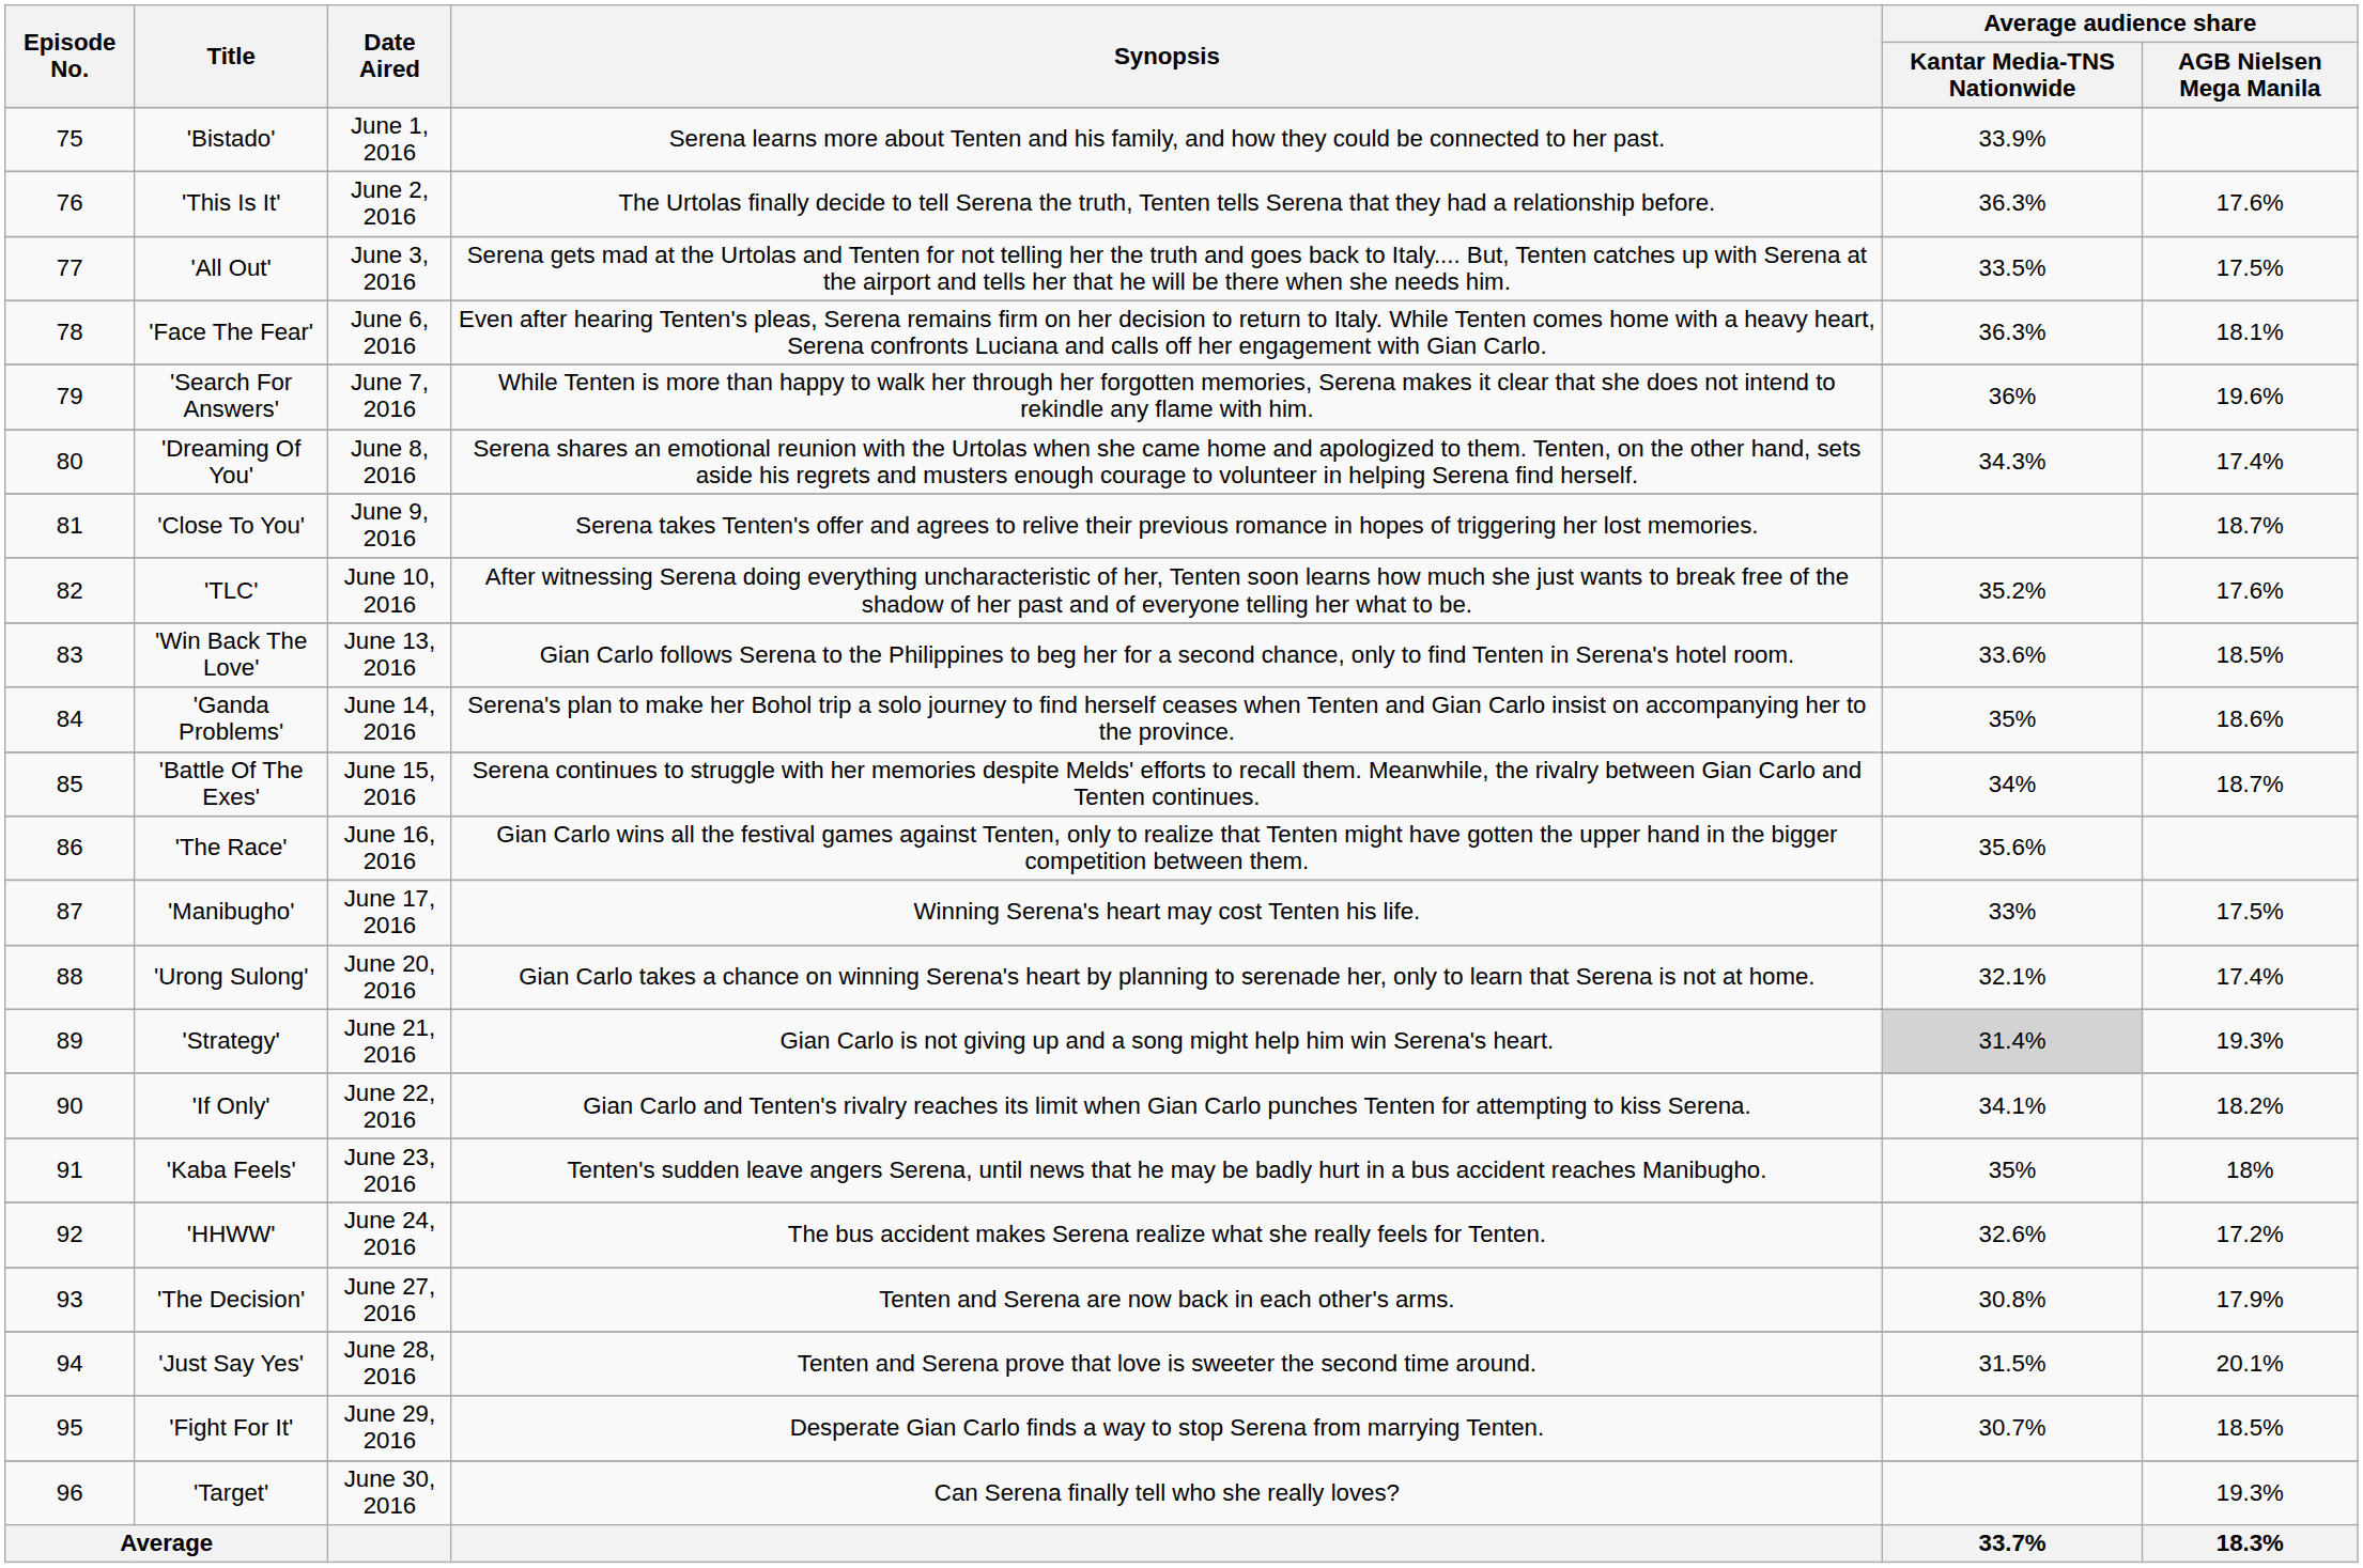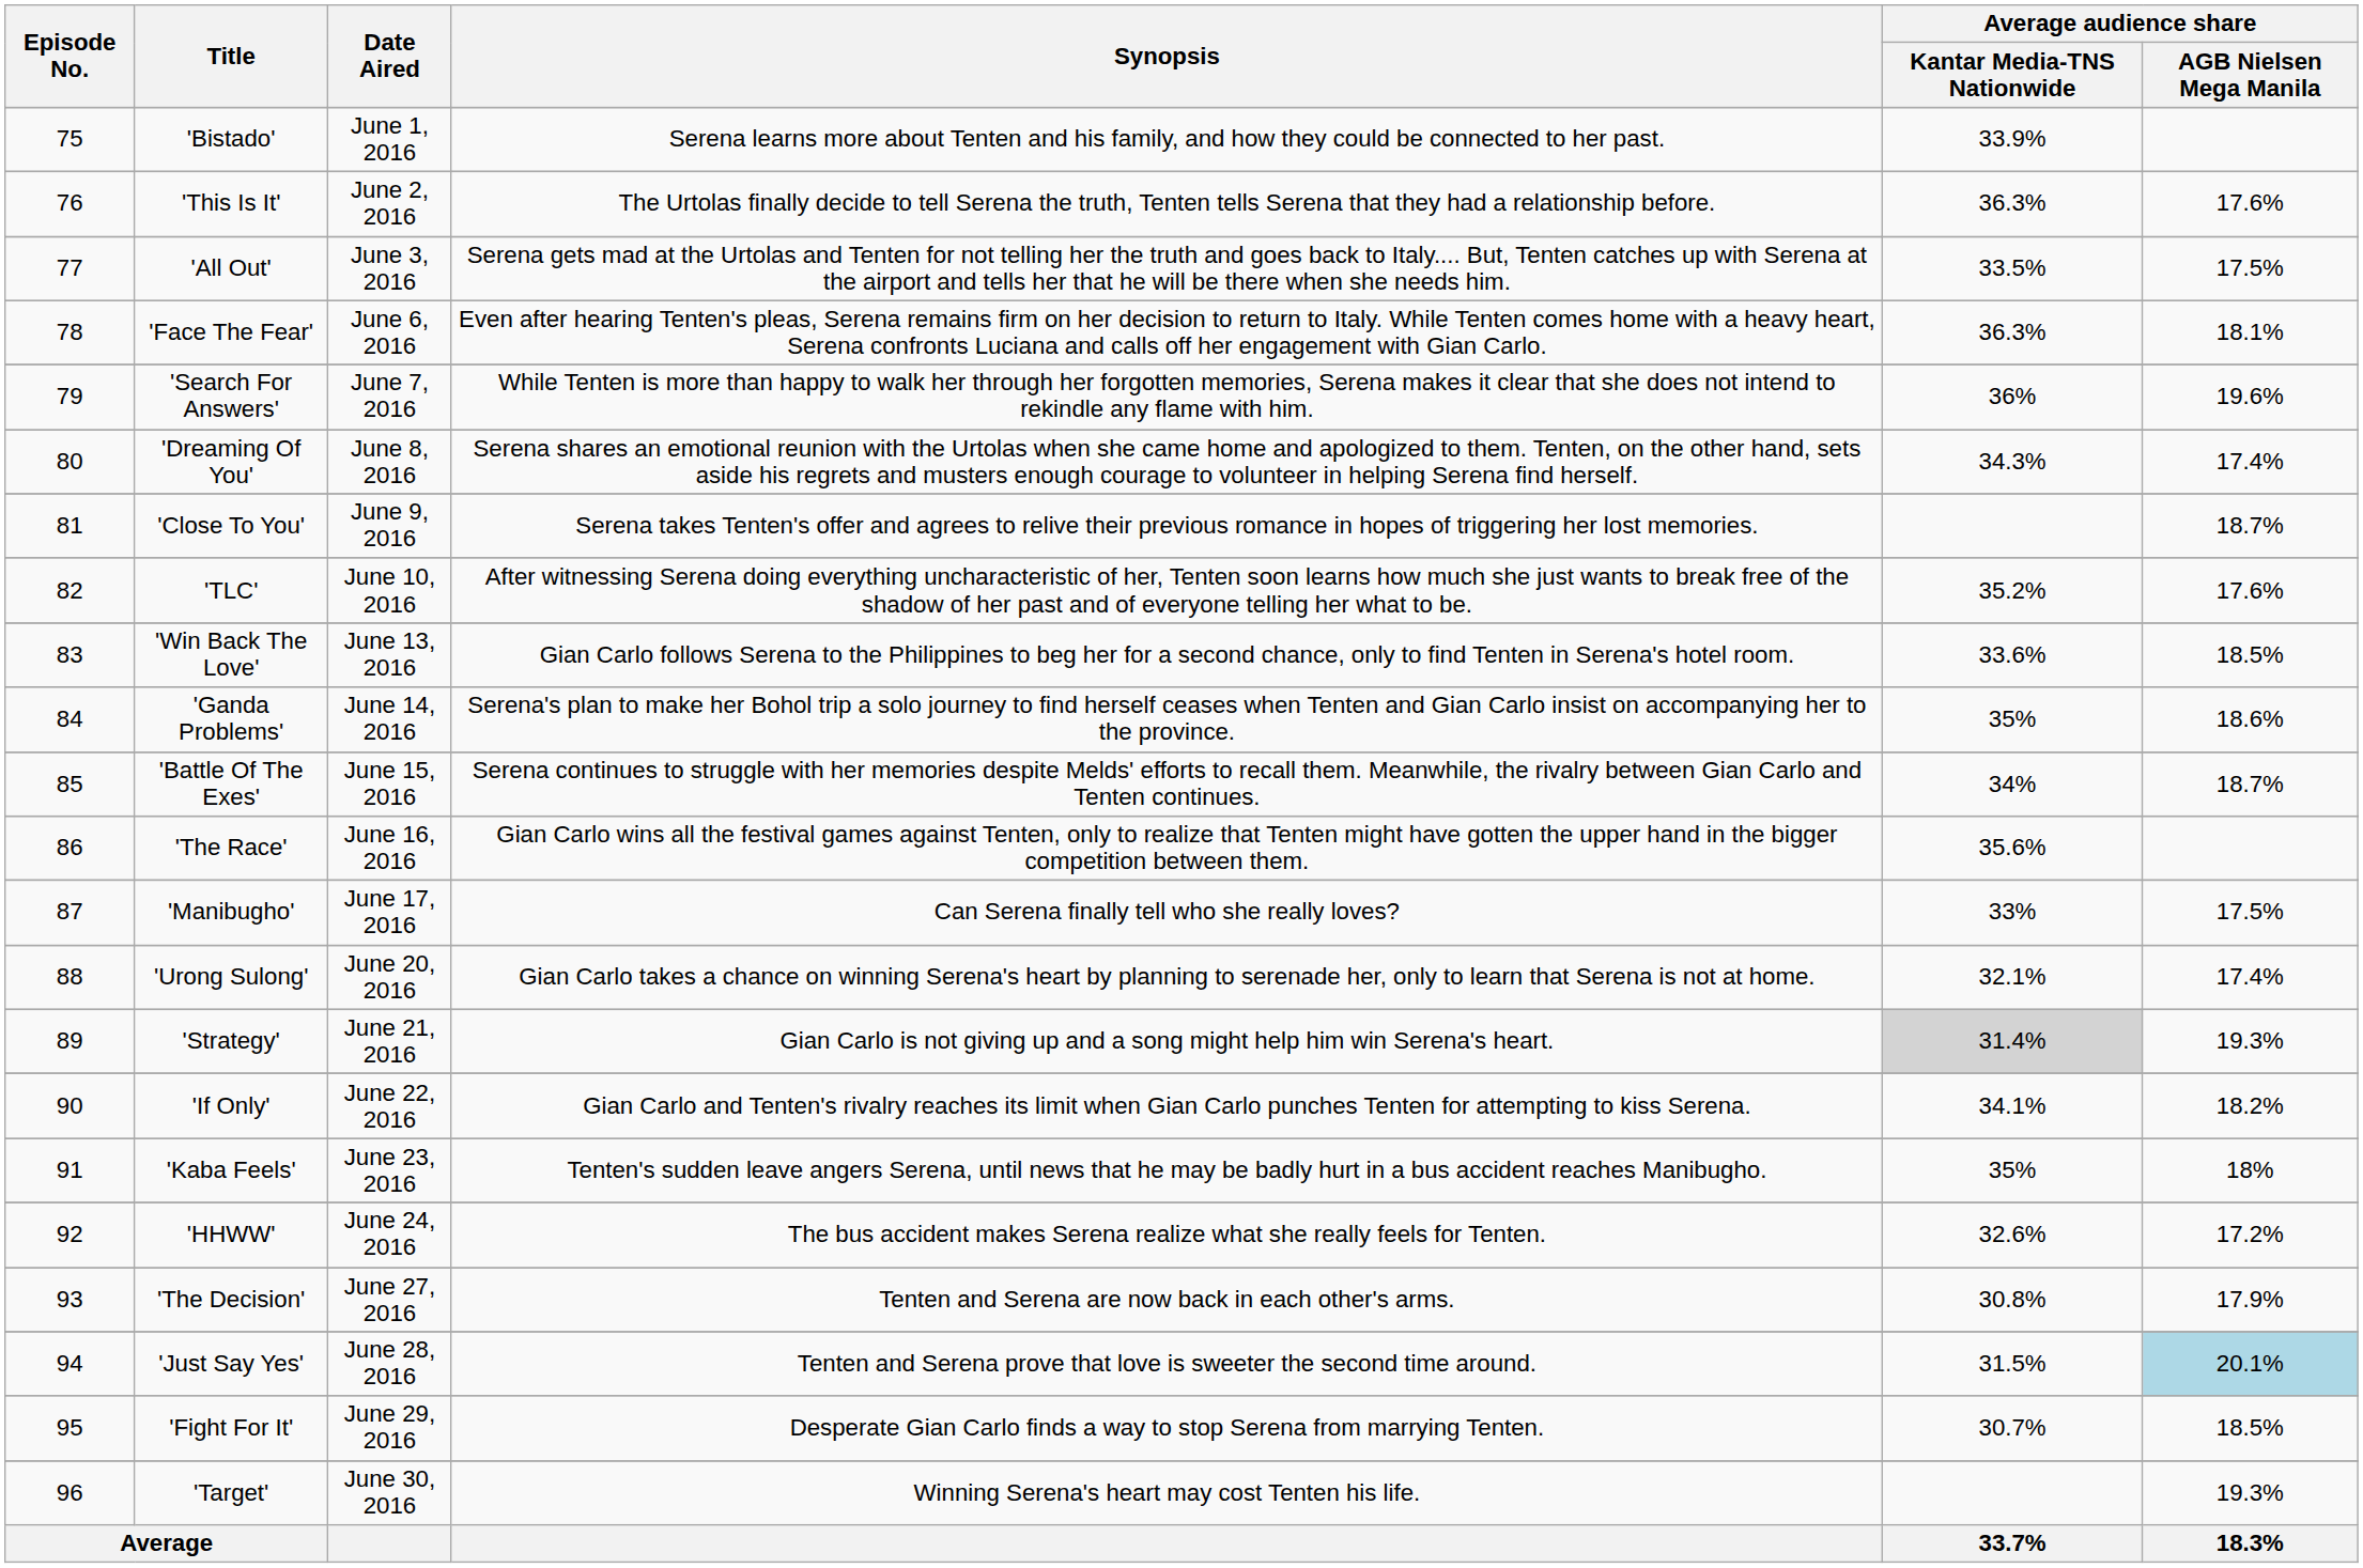'Manibugho' | Synopsis: Winning Serena's heart may cost Tenten his life. -> Can Serena finally tell who she really loves?
'Just Say Yes' | Average audience share / AGB Nielsen Mega Manila: no background -> lightblue background
'Target' | Synopsis: Can Serena finally tell who she really loves? -> Winning Serena's heart may cost Tenten his life.
